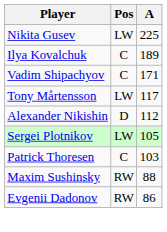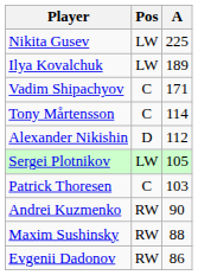Ilya Kovalchuk | Pos: C -> LW
Tony Mårtensson | Pos: LW -> C
Tony Mårtensson | A: 117 -> 114
+ row: Andrei Kuzmenko | RW | 90
